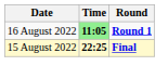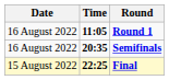Round 1 | Time: lightgreen background -> no background
+ row: 16 August 2022 | 20:35 | Semifinals
